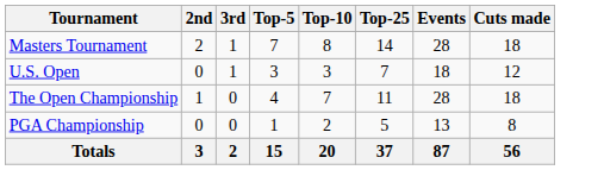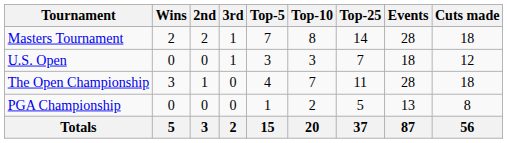+ column: Wins | 2 | 0 | 3 | 0 | 5
